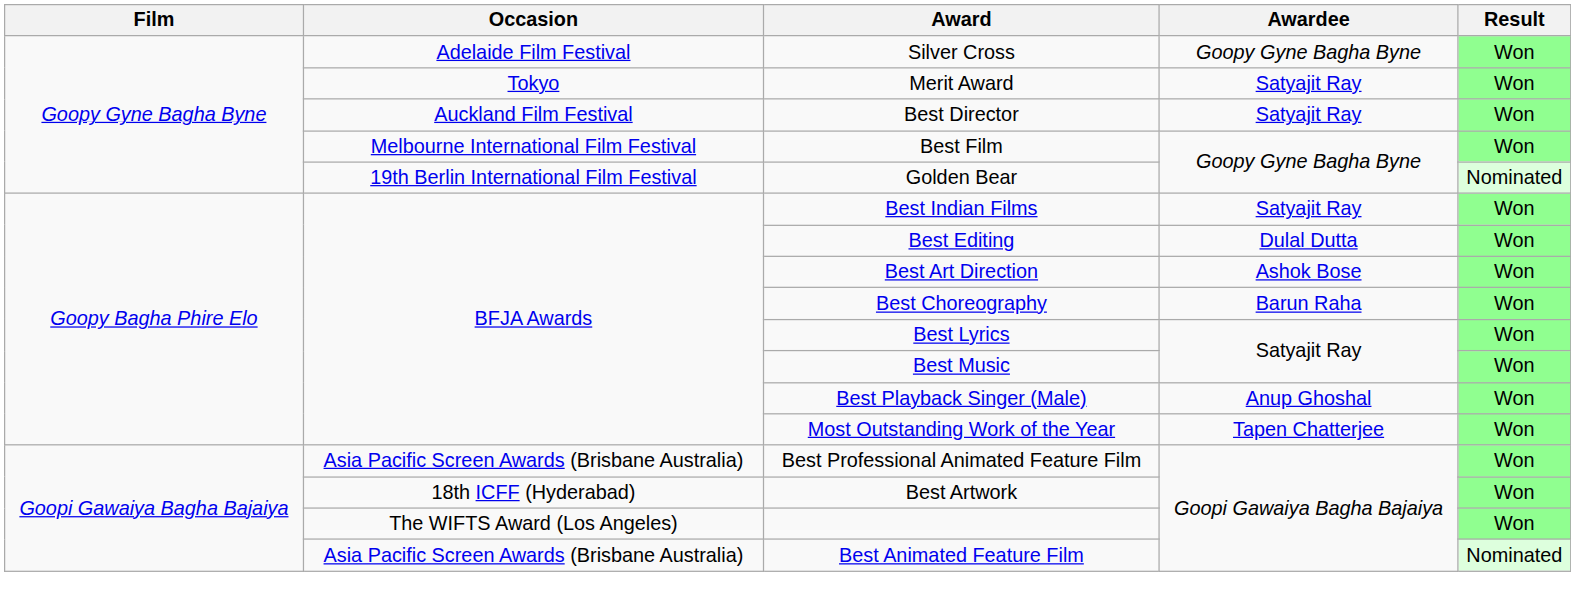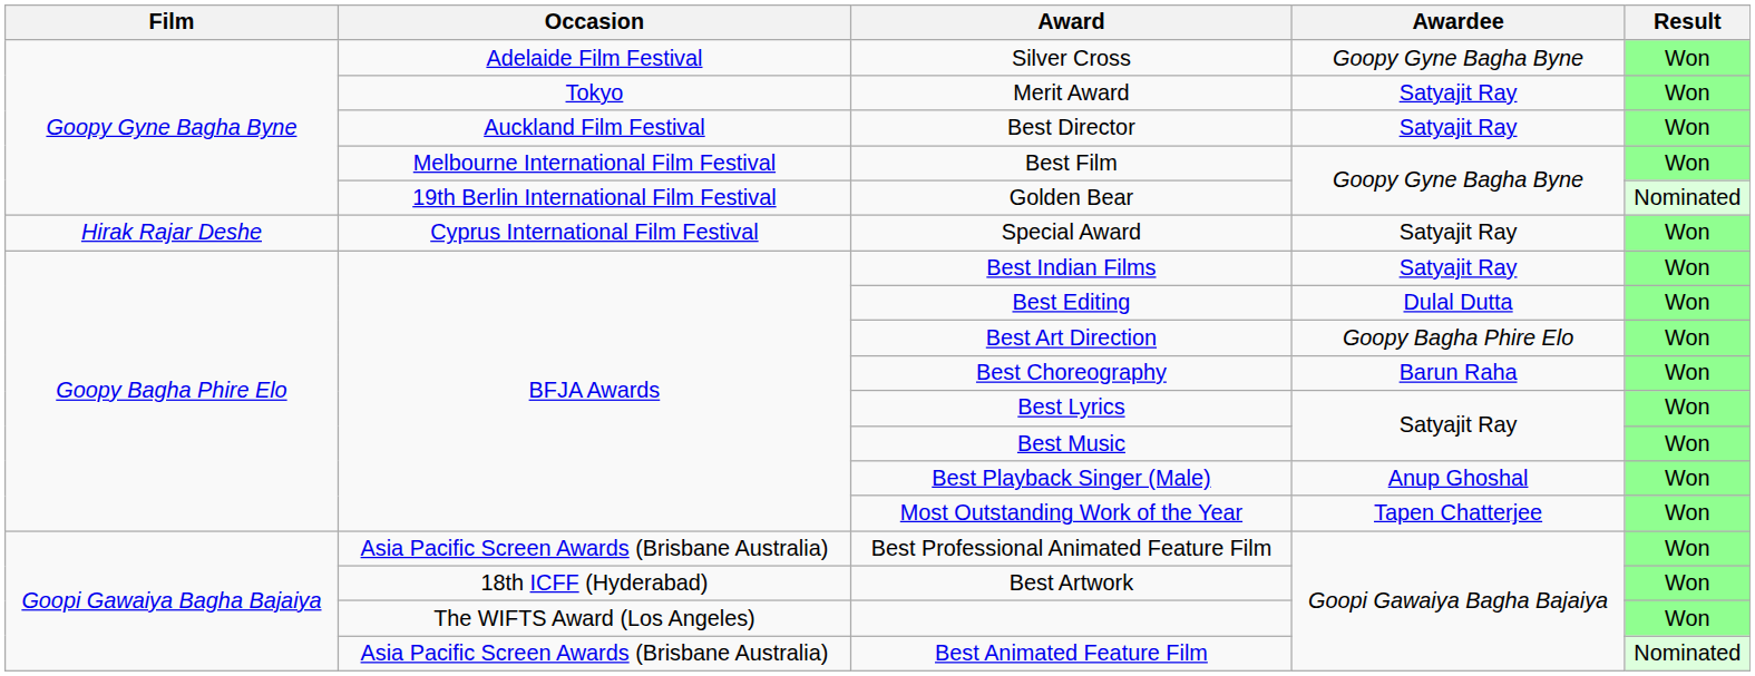+ row: Hirak Rajar Deshe | Cyprus International Film Festival | Special Award | Satyajit Ray | Won
Best Art Direction | Awardee: Ashok Bose -> Goopy Bagha Phire Elo
